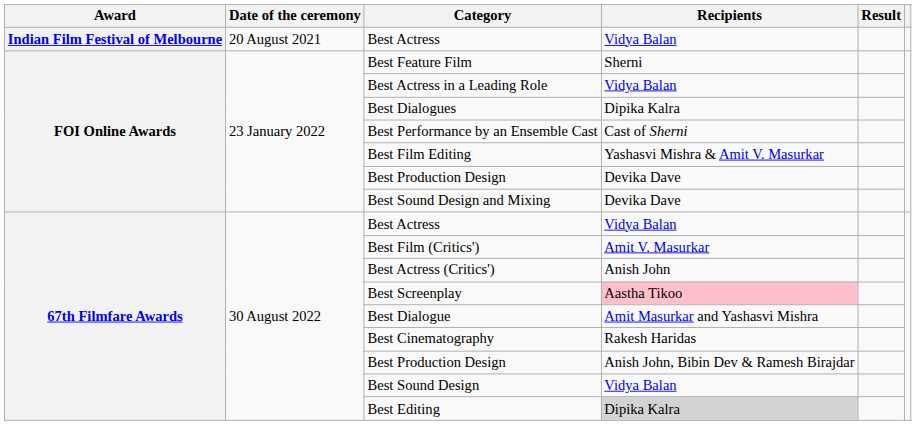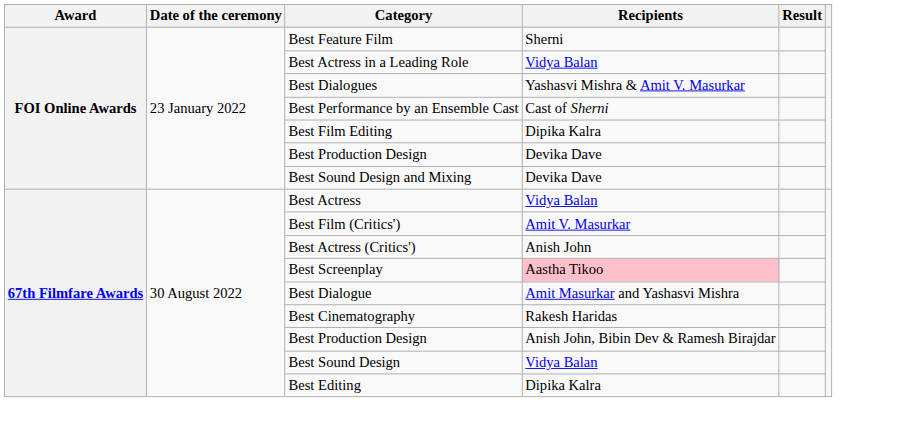- row: Indian Film Festival of Melbourne | 20 August 2021 | Best Actress | Vidya Balan
Best Dialogues | Recipients: Dipika Kalra -> Yashasvi Mishra & Amit V. Masurkar
Best Film Editing | Recipients: Yashasvi Mishra & Amit V. Masurkar -> Dipika Kalra
Best Editing | Recipients: lightgrey background -> no background
